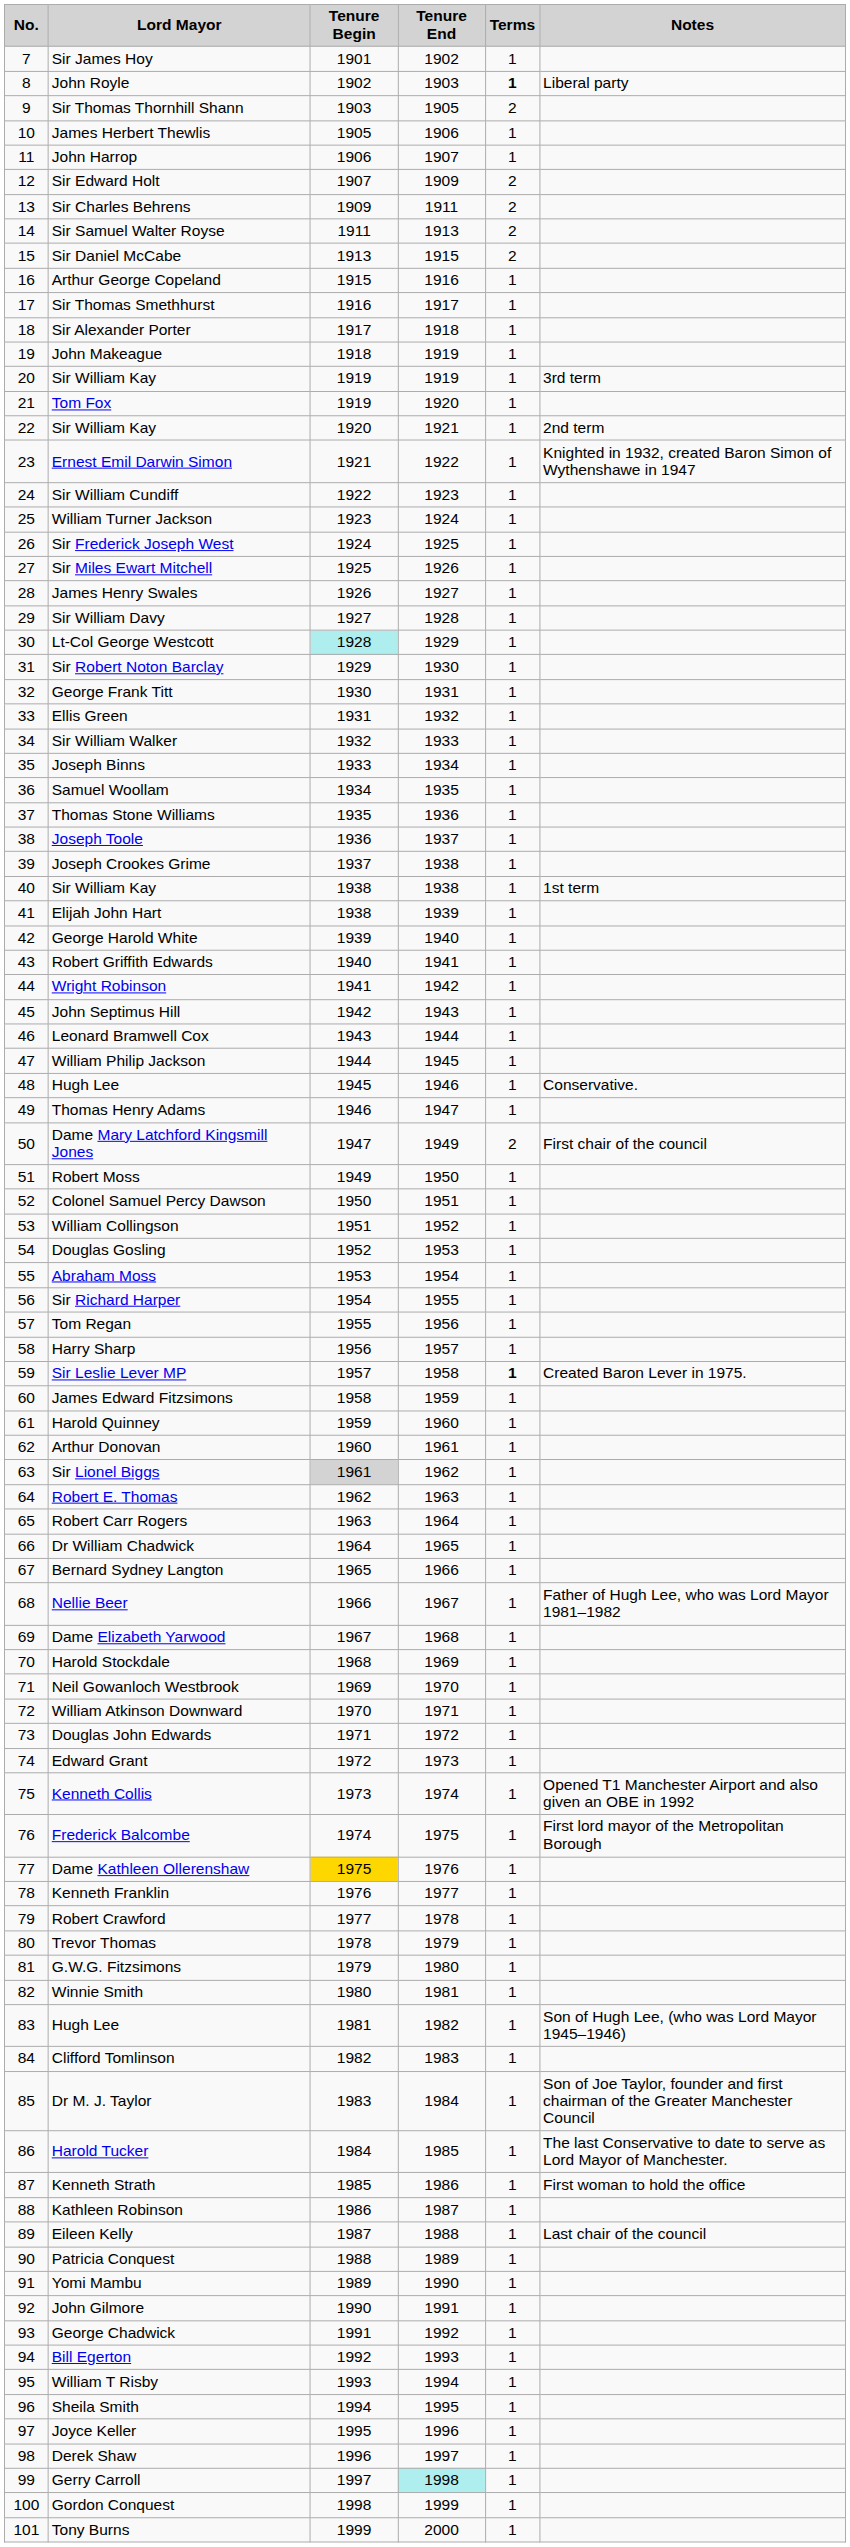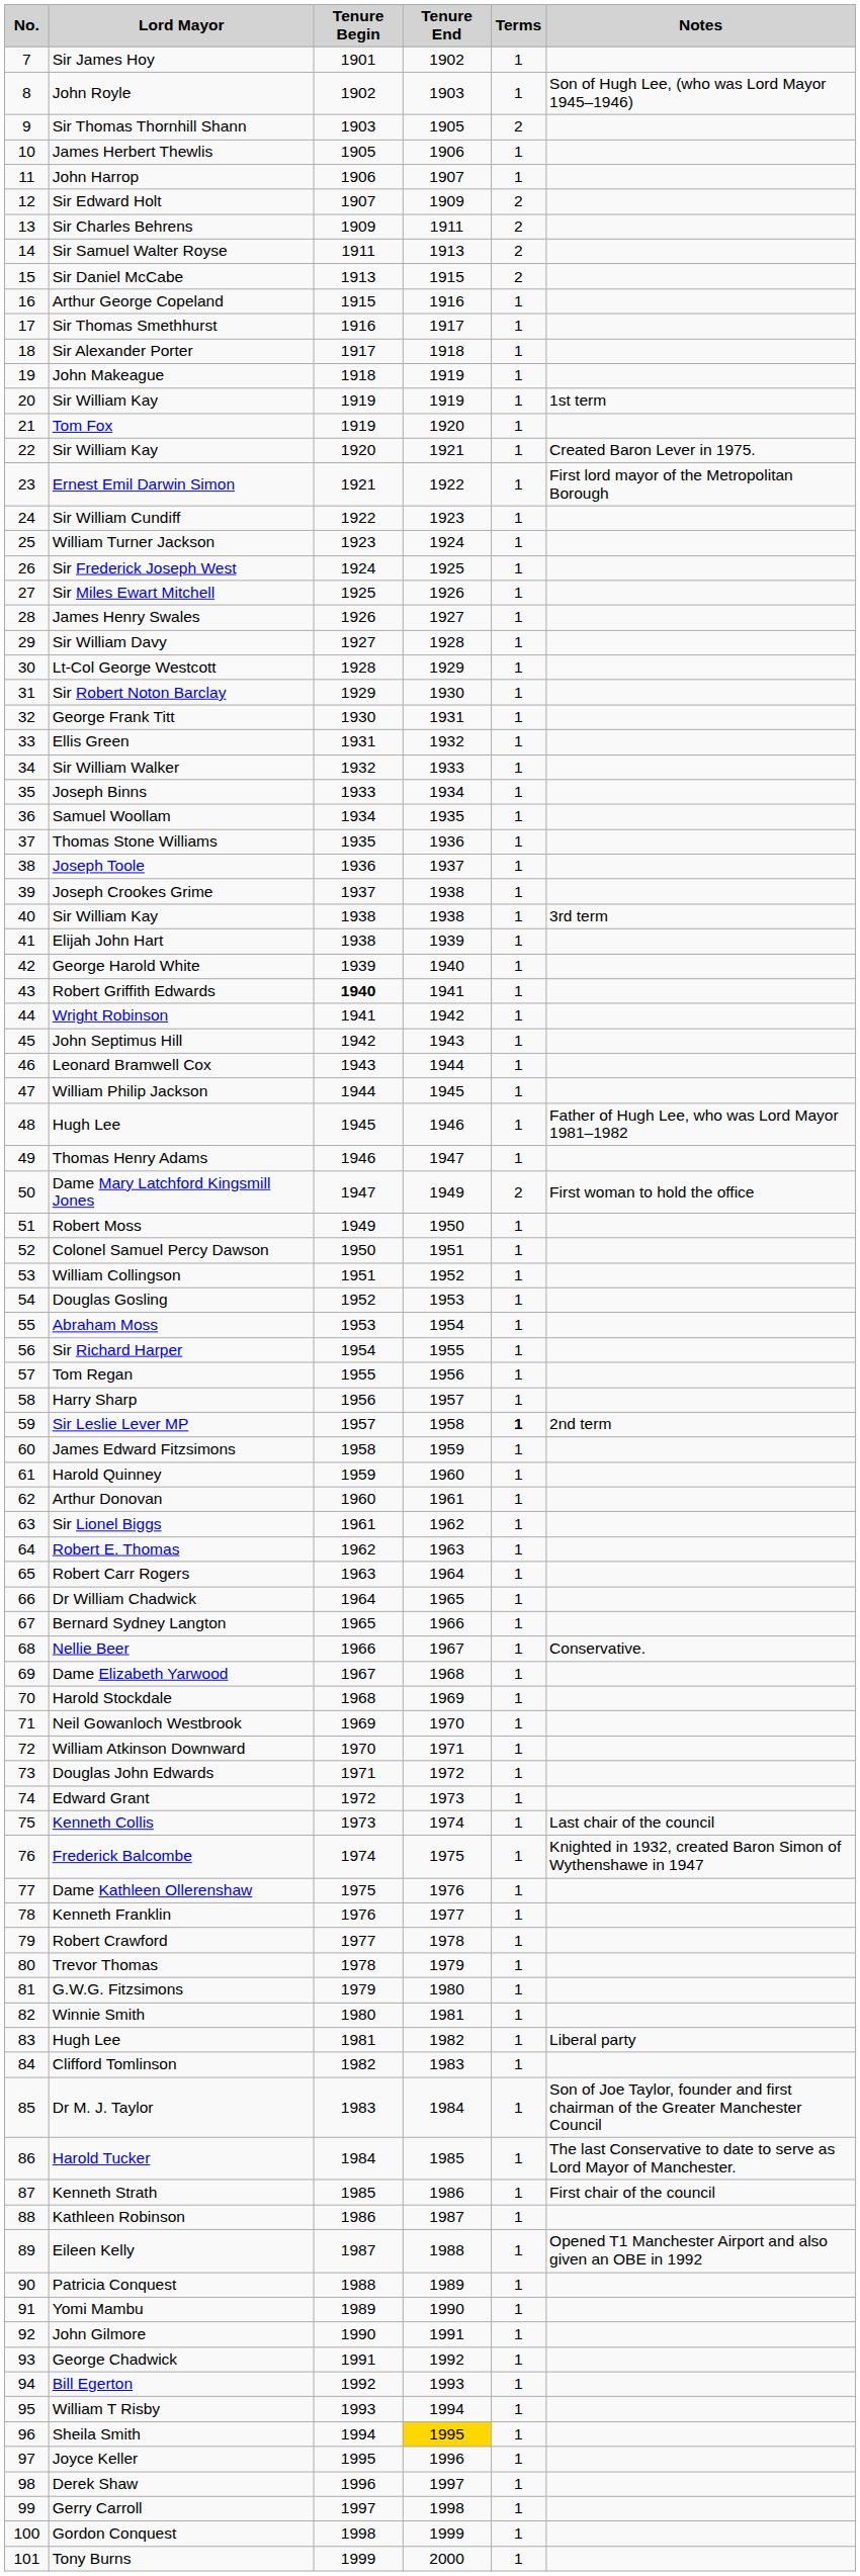John Royle | Terms: bold -> normal
John Royle | Notes: Liberal party -> Son of Hugh Lee, (who was Lord Mayor 1945–1946)
20 / Sir William Kay | Notes: 3rd term -> 1st term
22 / Sir William Kay | Notes: 2nd term -> Created Baron Lever in 1975.
Ernest Emil Darwin Simon | Notes: Knighted in 1932, created Baron Simon of Wythenshawe in 1947 -> First lord mayor of the Metropolitan Borough
Lt-Col George Westcott | Tenure Begin: paleturquoise background -> no background
40 / Sir William Kay | Notes: 1st term -> 3rd term
Robert Griffith Edwards | Tenure Begin: normal -> bold
48 / Hugh Lee | Notes: Conservative. -> Father of Hugh Lee, who was Lord Mayor 1981–1982
Dame Mary Latchford Kingsmill Jones | Notes: First chair of the council -> First woman to hold the office
Sir Leslie Lever MP | Notes: Created Baron Lever in 1975. -> 2nd term
Sir Lionel Biggs | Tenure Begin: lightgrey background -> no background
Nellie Beer | Notes: Father of Hugh Lee, who was Lord Mayor 1981–1982 -> Conservative.
Kenneth Collis | Notes: Opened T1 Manchester Airport and also given an OBE in 1992 -> Last chair of the council
Frederick Balcombe | Notes: First lord mayor of the Metropolitan Borough -> Knighted in 1932, created Baron Simon of Wythenshawe in 1947
Dame Kathleen Ollerenshaw | Tenure Begin: gold background -> no background
83 / Hugh Lee | Notes: Son of Hugh Lee, (who was Lord Mayor 1945–1946) -> Liberal party
Kenneth Strath | Notes: First woman to hold the office -> First chair of the council
Eileen Kelly | Notes: Last chair of the council -> Opened T1 Manchester Airport and also given an OBE in 1992
Sheila Smith | Tenure End: no background -> gold background
Gerry Carroll | Tenure End: paleturquoise background -> no background
